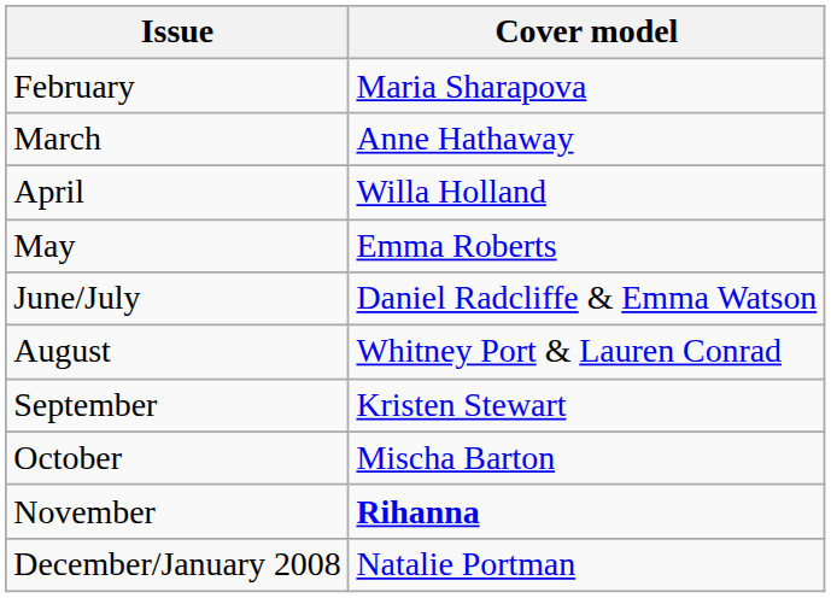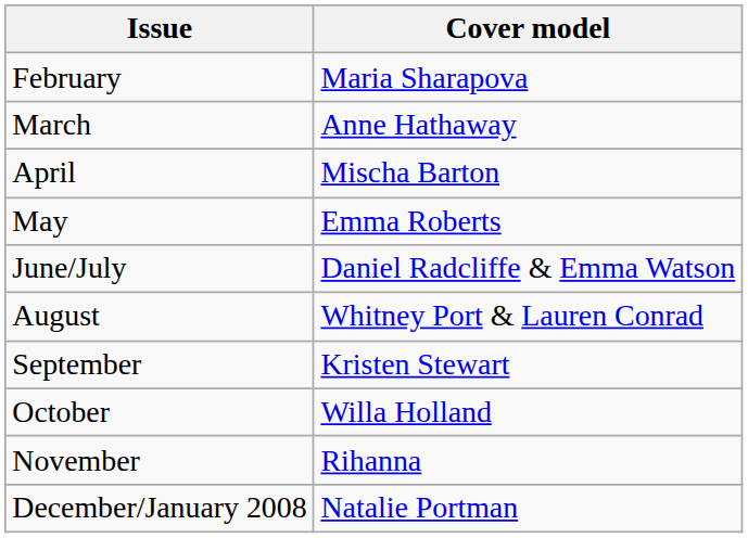April | Cover model: Willa Holland -> Mischa Barton
October | Cover model: Mischa Barton -> Willa Holland
November | Cover model: bold -> normal
